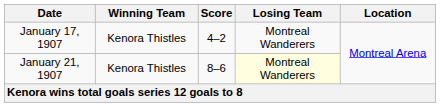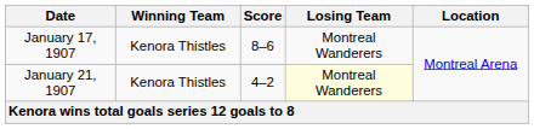January 17, 1907 | Score: 4–2 -> 8–6
January 21, 1907 | Score: 8–6 -> 4–2
